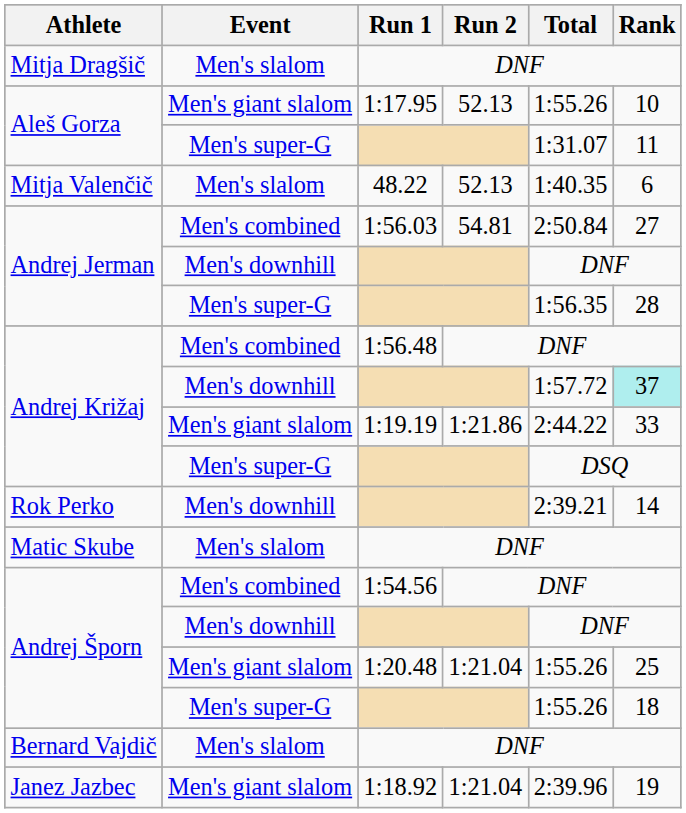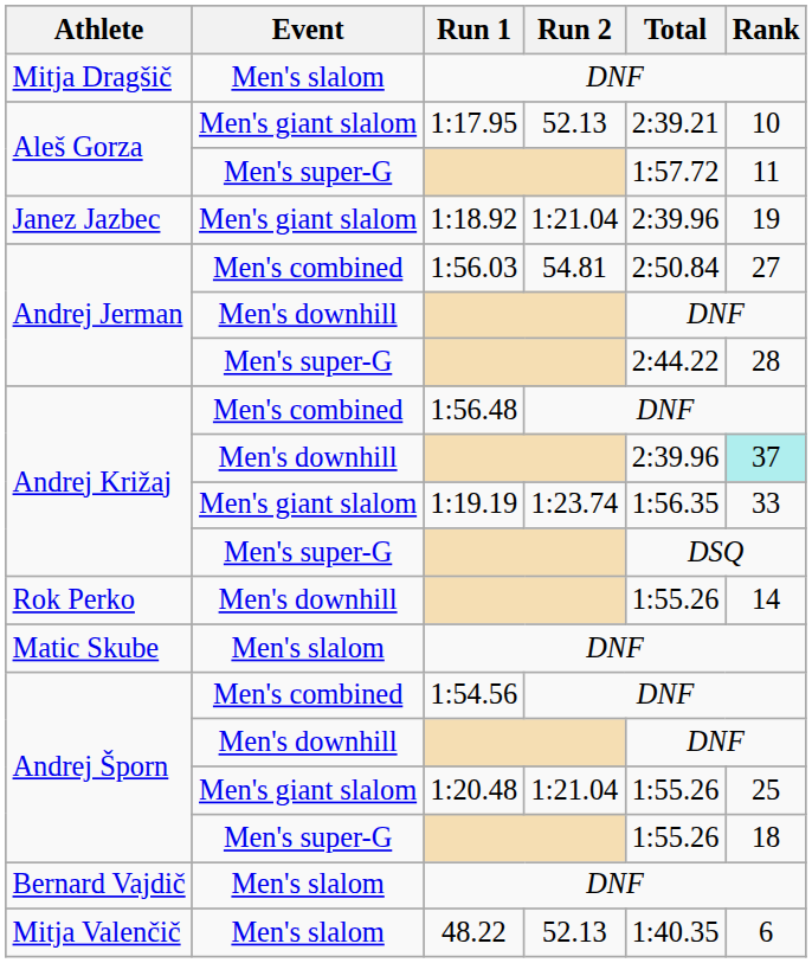Aleš Gorza / Men's giant slalom | Total: 1:55.26 -> 2:39.21
Aleš Gorza / Men's super-G | Total: 1:31.07 -> 1:57.72
rows swapped: Janez Jazbec <-> Mitja Valenčič
Andrej Jerman / Men's super-G | Total: 1:56.35 -> 2:44.22
Andrej Križaj / Men's downhill | Total: 1:57.72 -> 2:39.96
Andrej Križaj / Men's giant slalom | Run 2: 1:21.86 -> 1:23.74
Andrej Križaj / Men's giant slalom | Total: 2:44.22 -> 1:56.35
Rok Perko | Total: 2:39.21 -> 1:55.26
